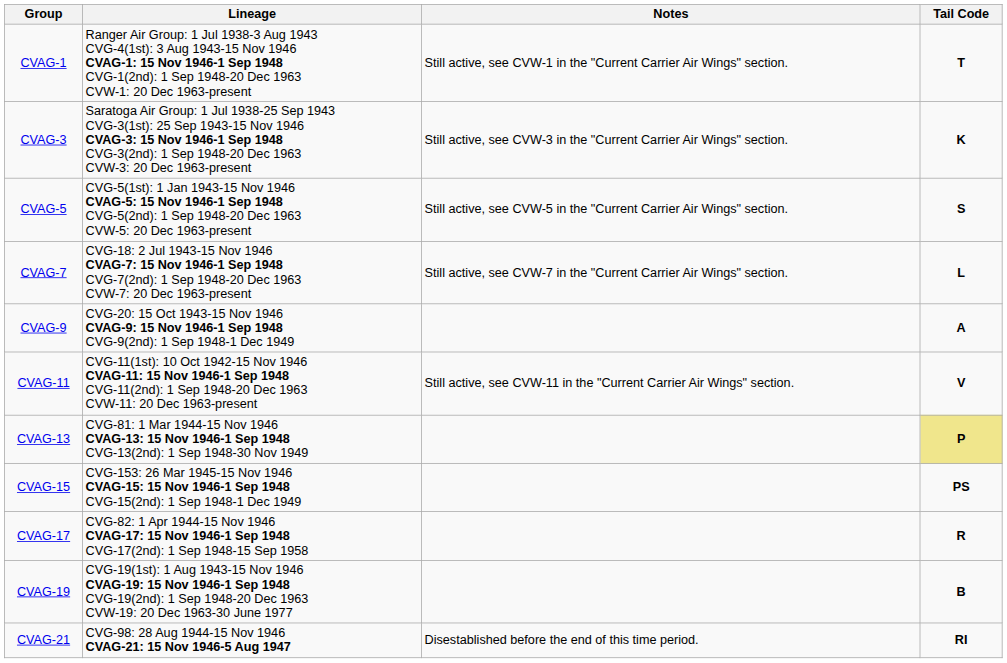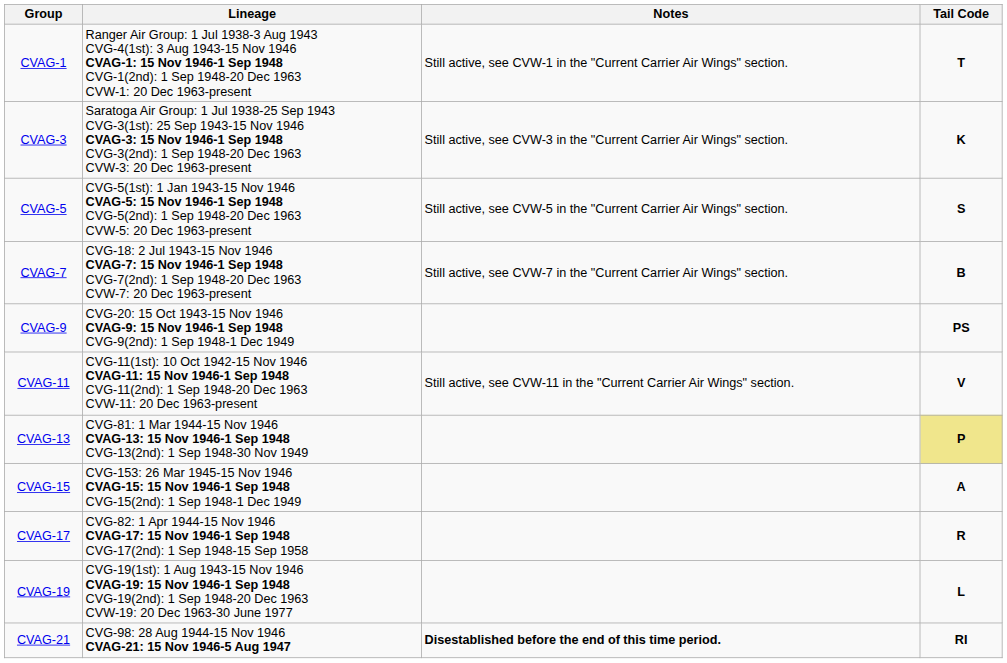CVAG-7 | Tail Code: L -> B
CVAG-9 | Tail Code: A -> PS
CVAG-15 | Tail Code: PS -> A
CVAG-19 | Tail Code: B -> L
CVAG-21 | Notes: normal -> bold
